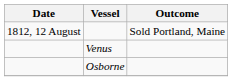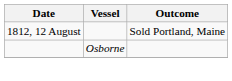- row: Venus
